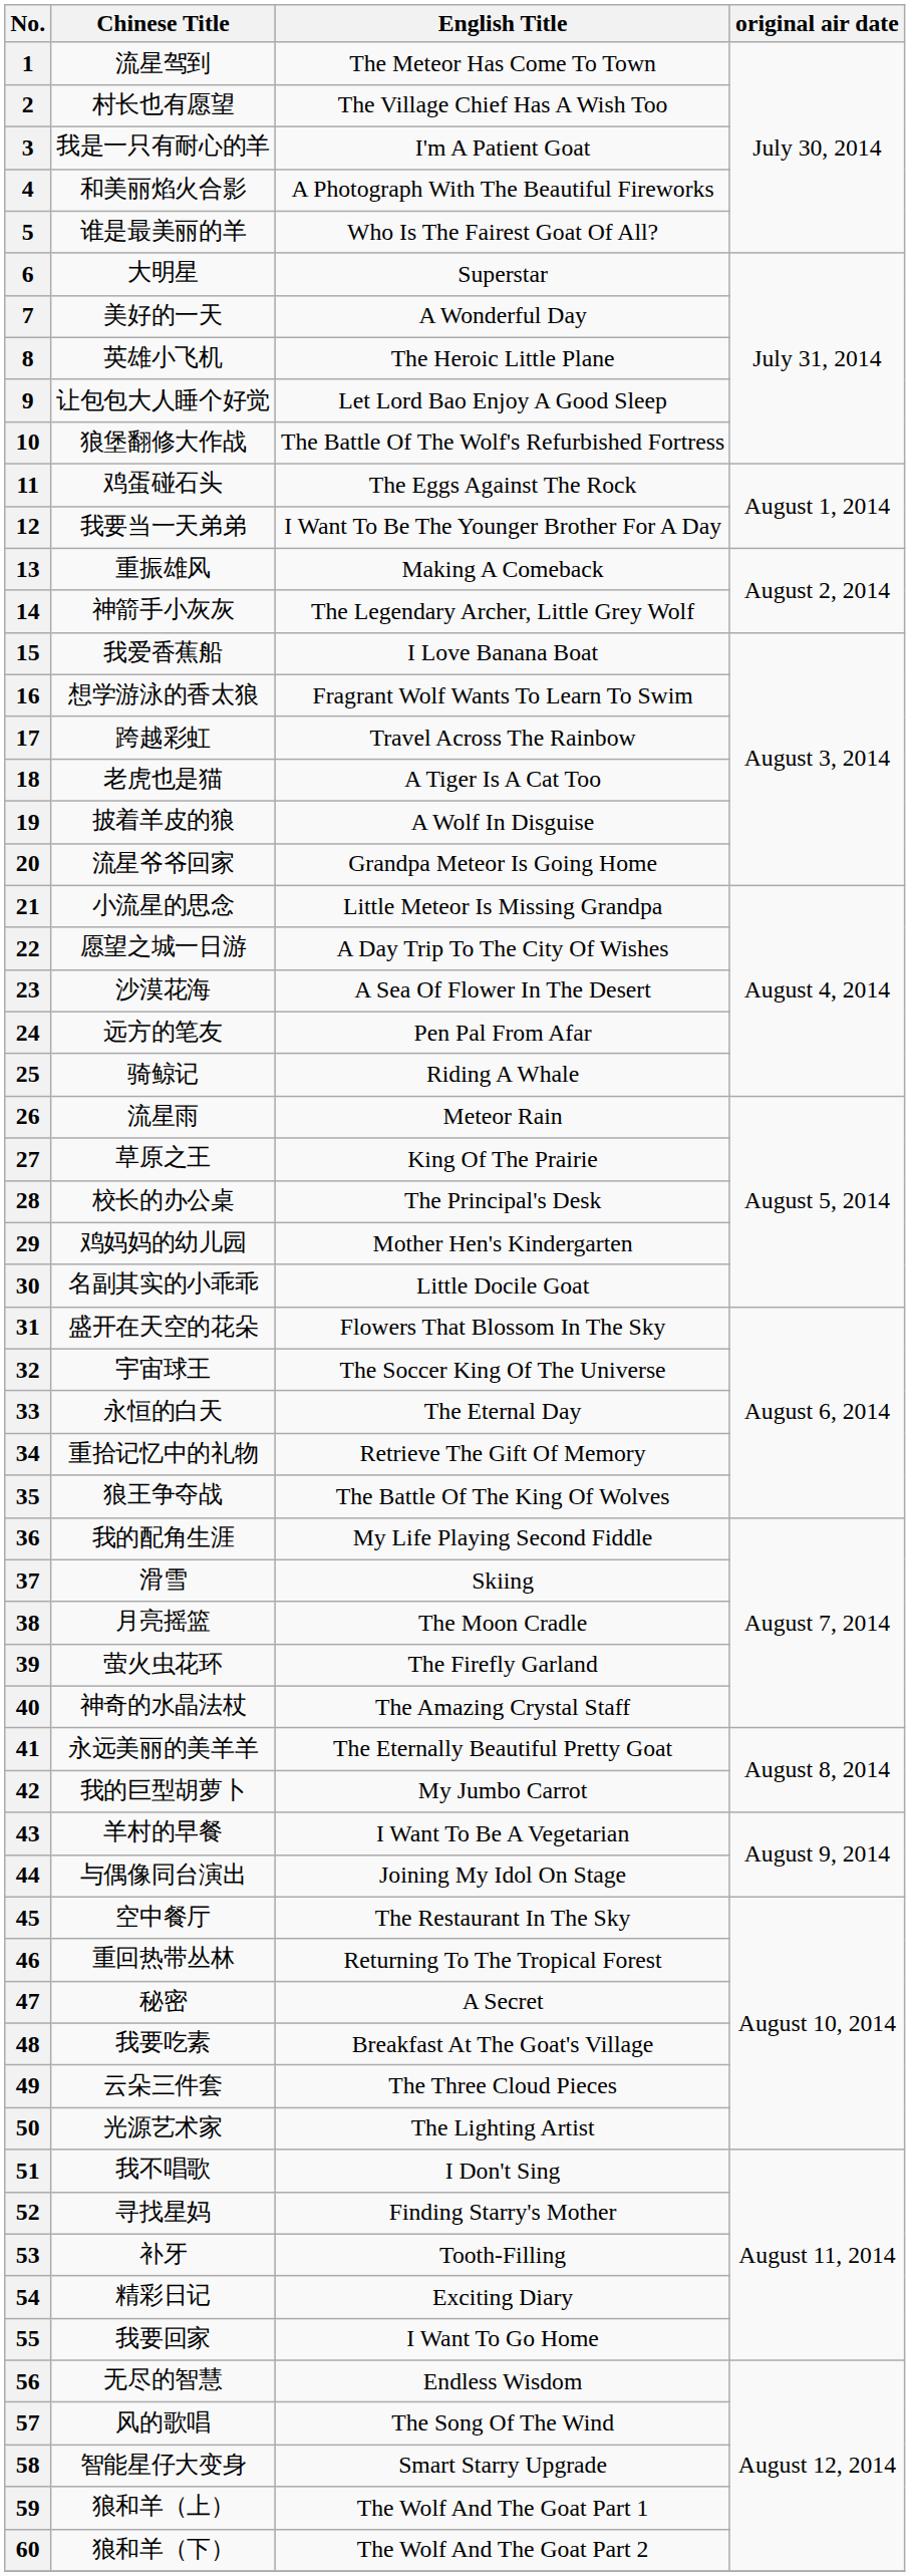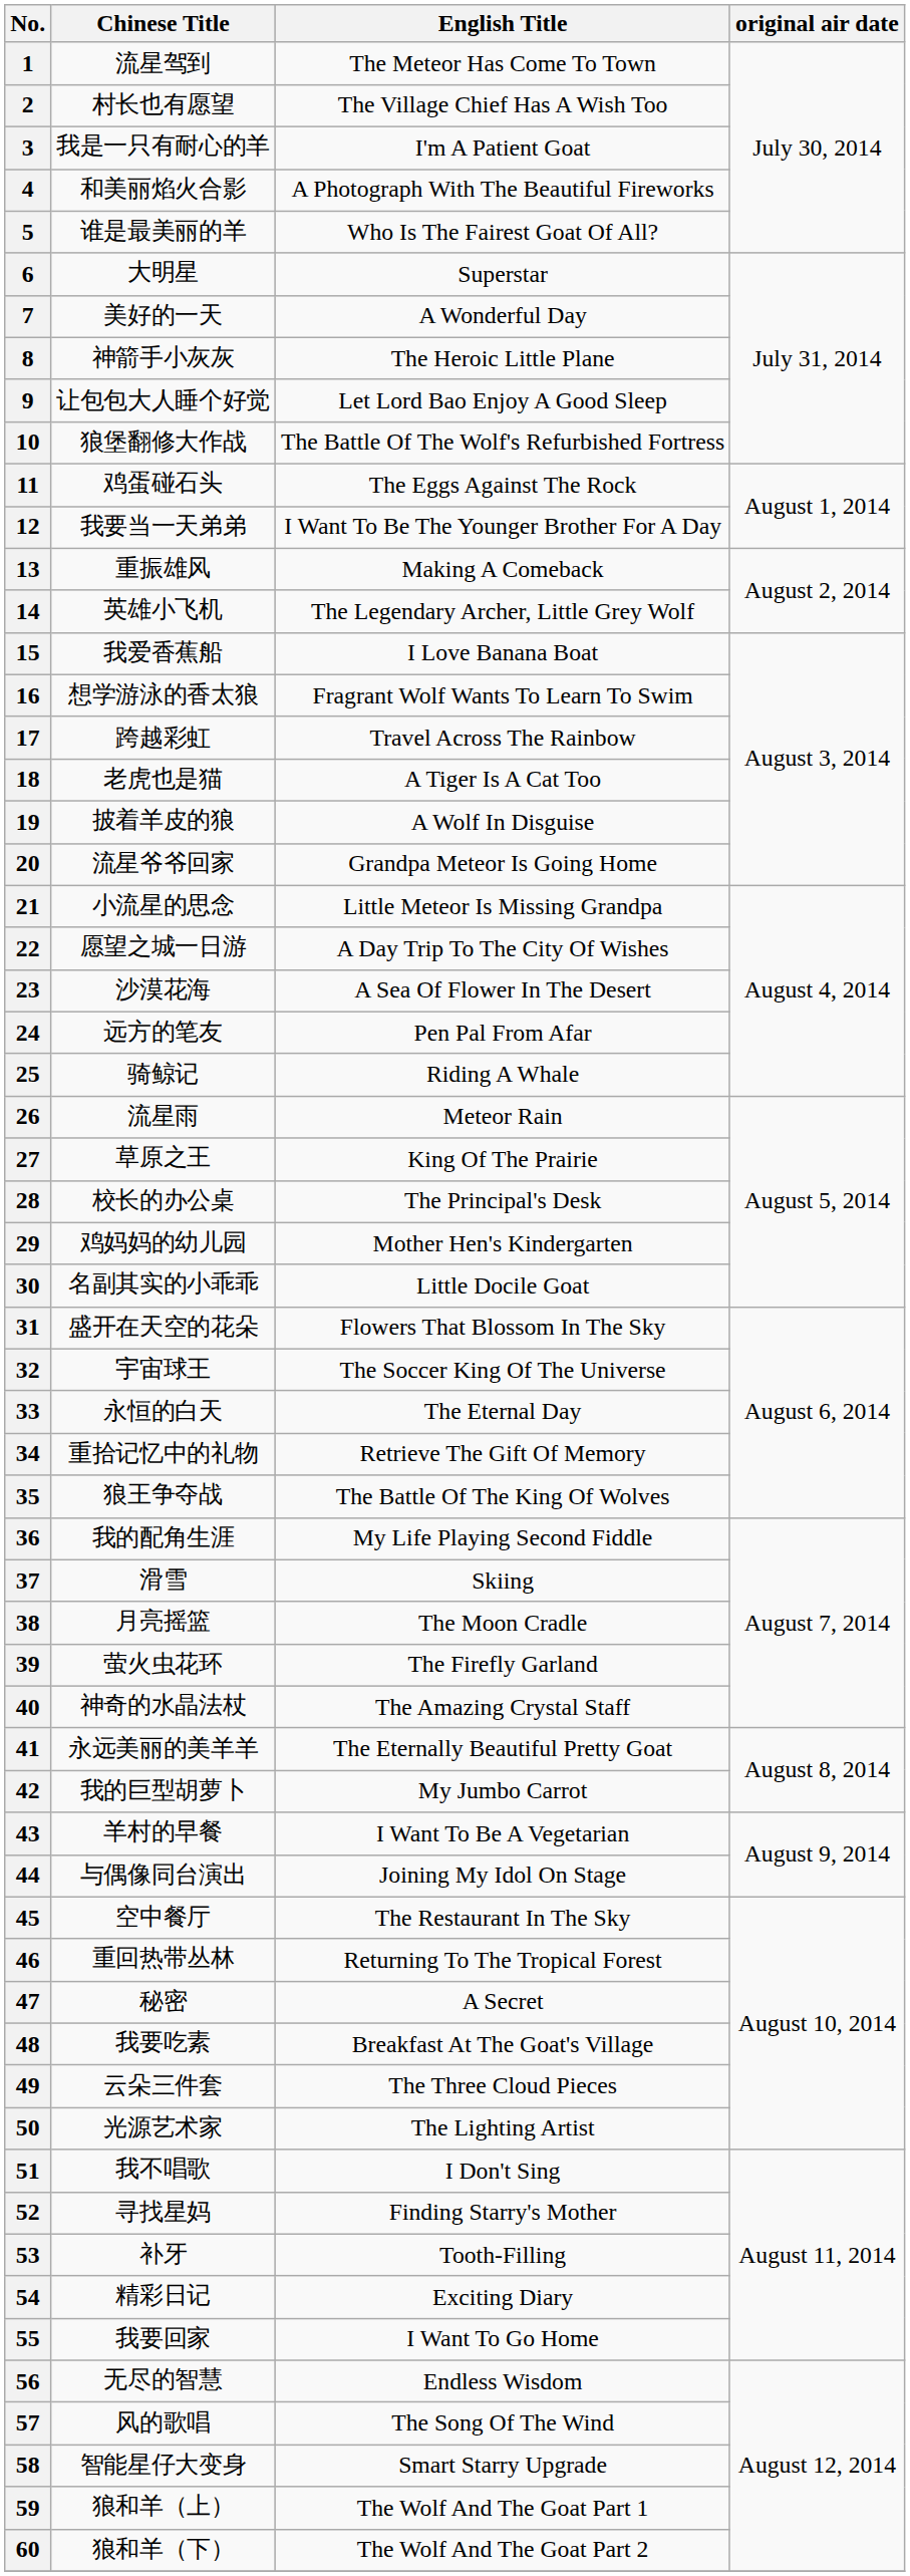8 | Chinese Title: 英雄小飞机 -> 神箭手小灰灰
14 | Chinese Title: 神箭手小灰灰 -> 英雄小飞机
